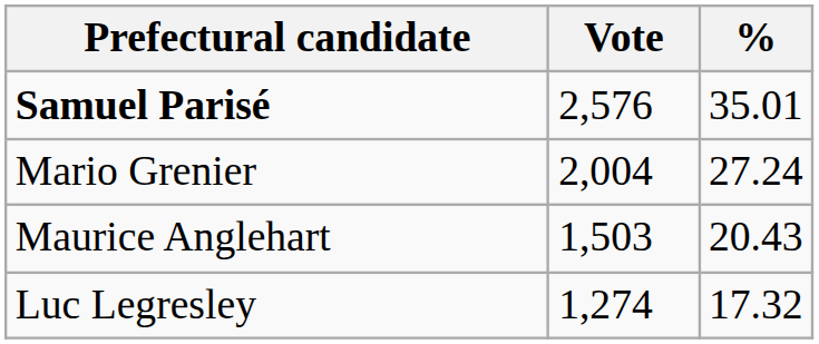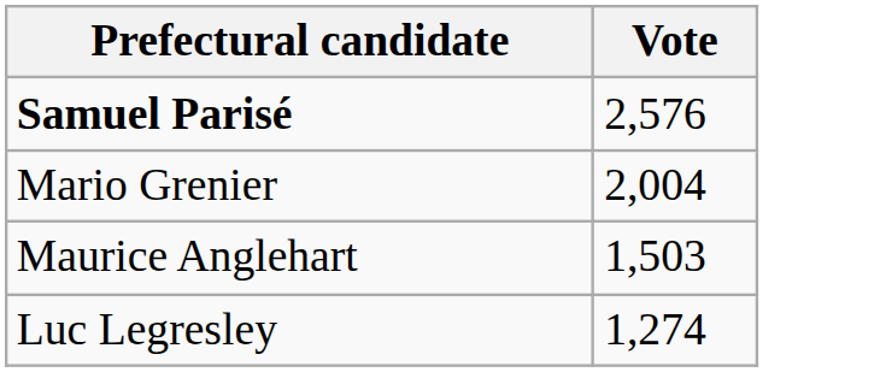- column: % | 35.01 | 27.24 | 20.43 | 17.32
